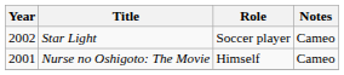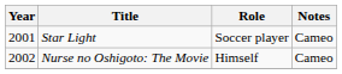Star Light | Year: 2002 -> 2001
Nurse no Oshigoto: The Movie | Year: 2001 -> 2002
